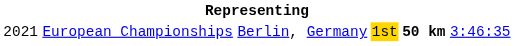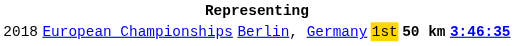European Championships | column 1: 2021 -> 2018
European Championships | column 6: normal -> bold
